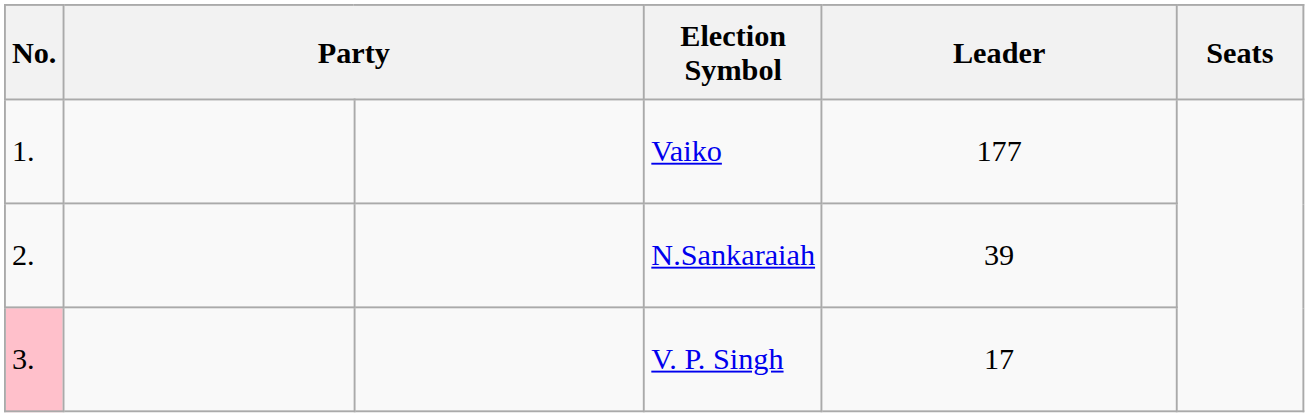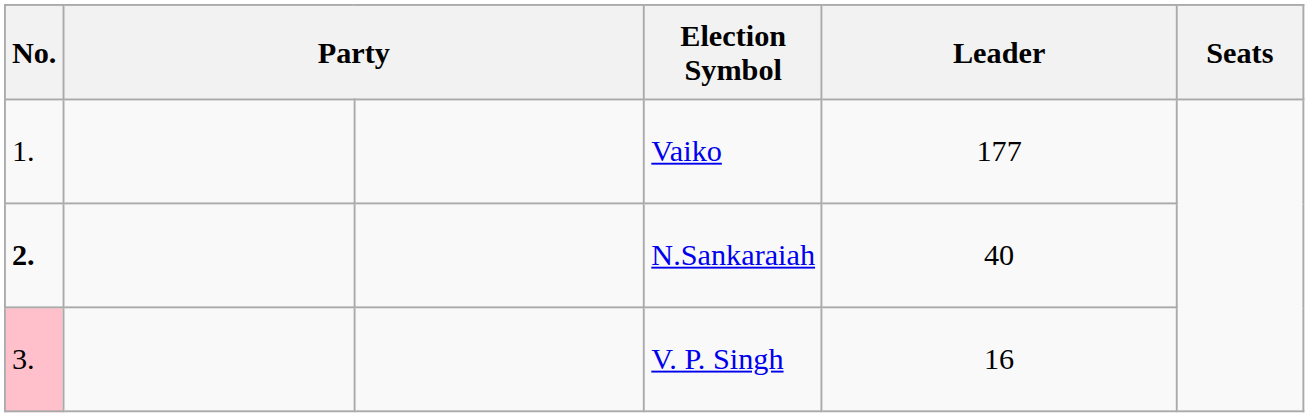N.Sankaraiah | No.: normal -> bold
N.Sankaraiah | Leader: 39 -> 40
V. P. Singh | Leader: 17 -> 16
